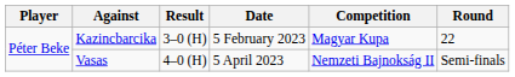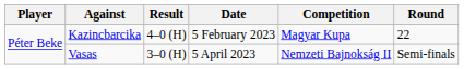Kazincbarcika | Result: 3–0 (H) -> 4–0 (H)
Vasas | Result: 4–0 (H) -> 3–0 (H)
